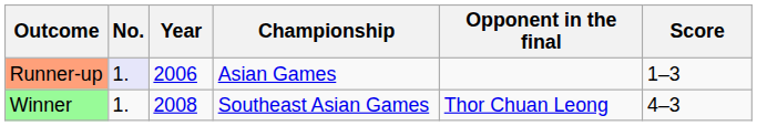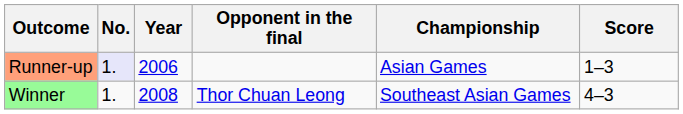columns swapped: Championship <-> Opponent in the final
